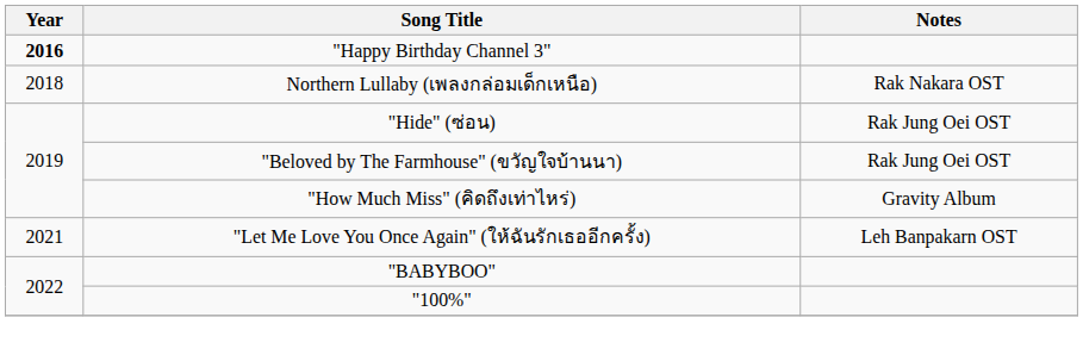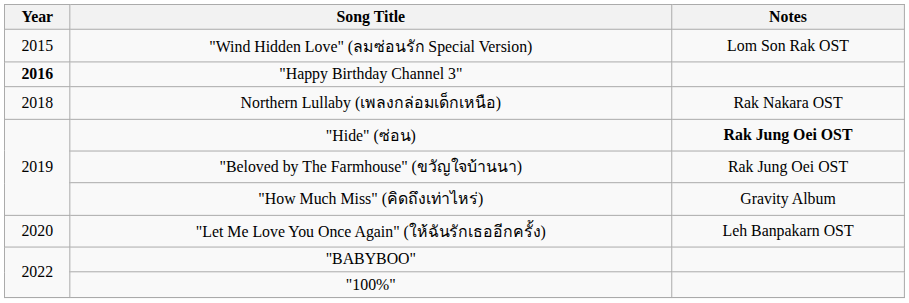+ row: 2015 | "Wind Hidden Love" (ลมซ่อนรัก Special Version) | Lom Son Rak OST
"Hide" (ซ่อน) | Notes: normal -> bold
"Let Me Love You Once Again" (ให้ฉันรักเธออีกครั้ง) | Year: 2021 -> 2020
